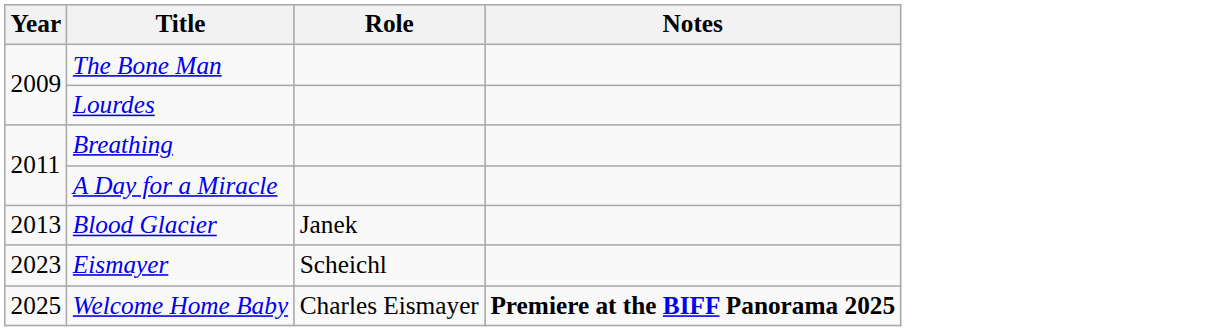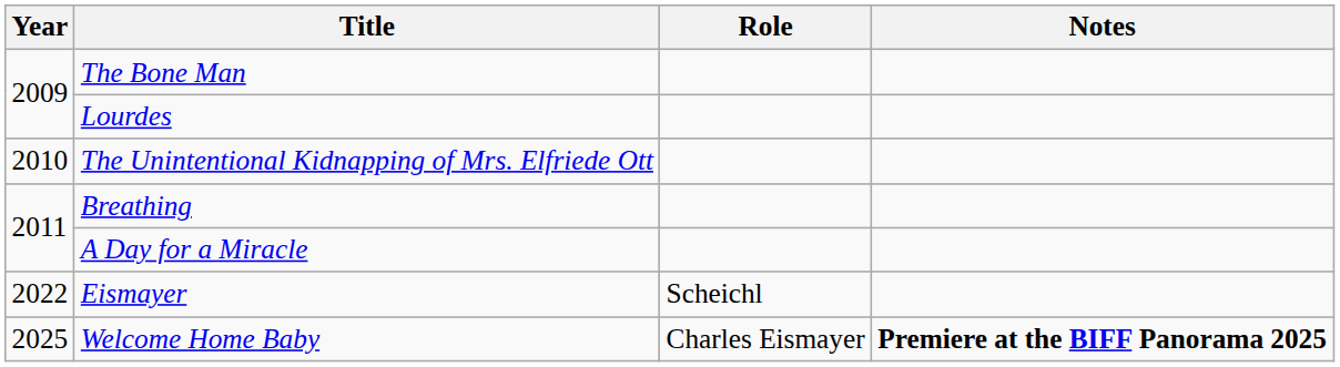+ row: 2010 | The Unintentional Kidnapping of Mrs. Elfriede Ott
- row: 2013 | Blood Glacier | Janek
Eismayer | Year: 2023 -> 2022
